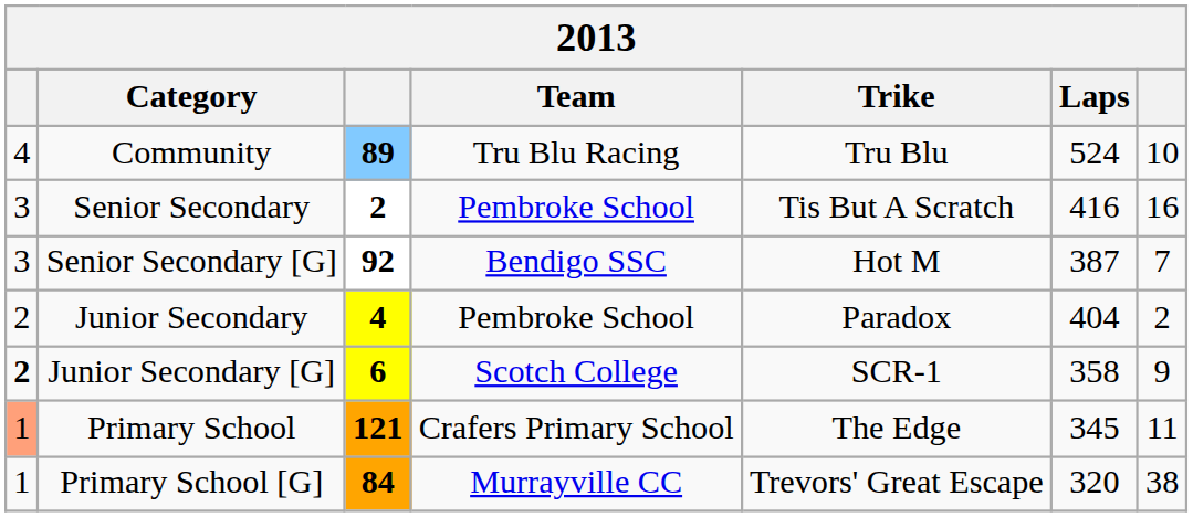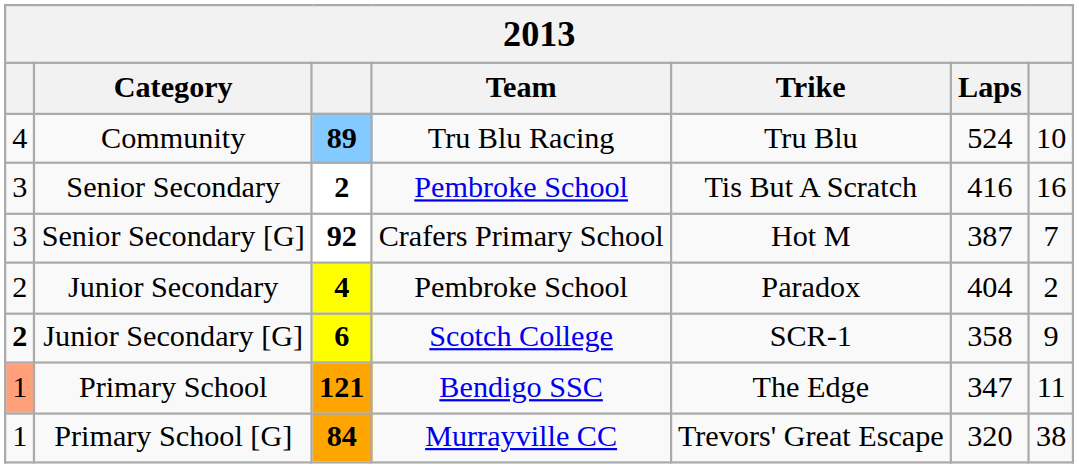Senior Secondary [G] | Team: Bendigo SSC -> Crafers Primary School
Primary School | Team: Crafers Primary School -> Bendigo SSC
Primary School | Laps: 345 -> 347
